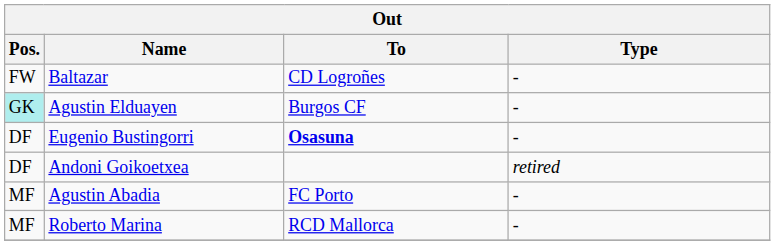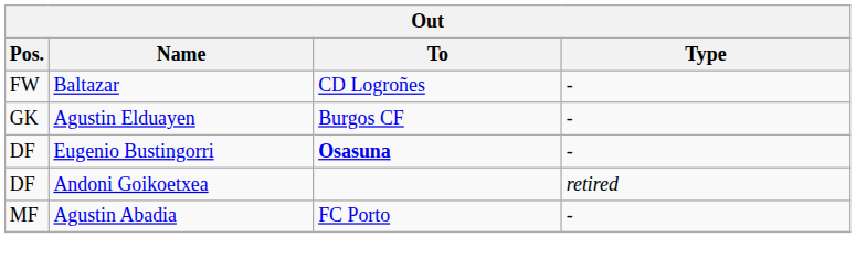Agustin Elduayen | Pos.: paleturquoise background -> no background
- row: MF | Roberto Marina | RCD Mallorca | -
